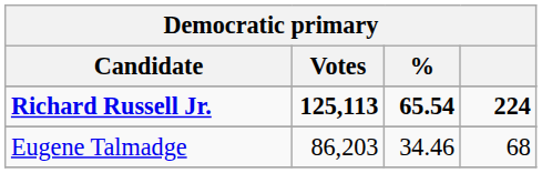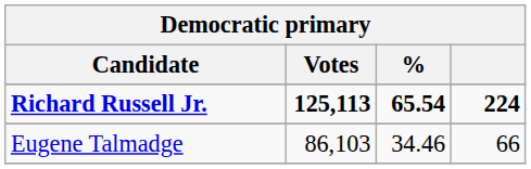Eugene Talmadge | Votes: 86,203 -> 86,103
Eugene Talmadge | column 4: 68 -> 66
